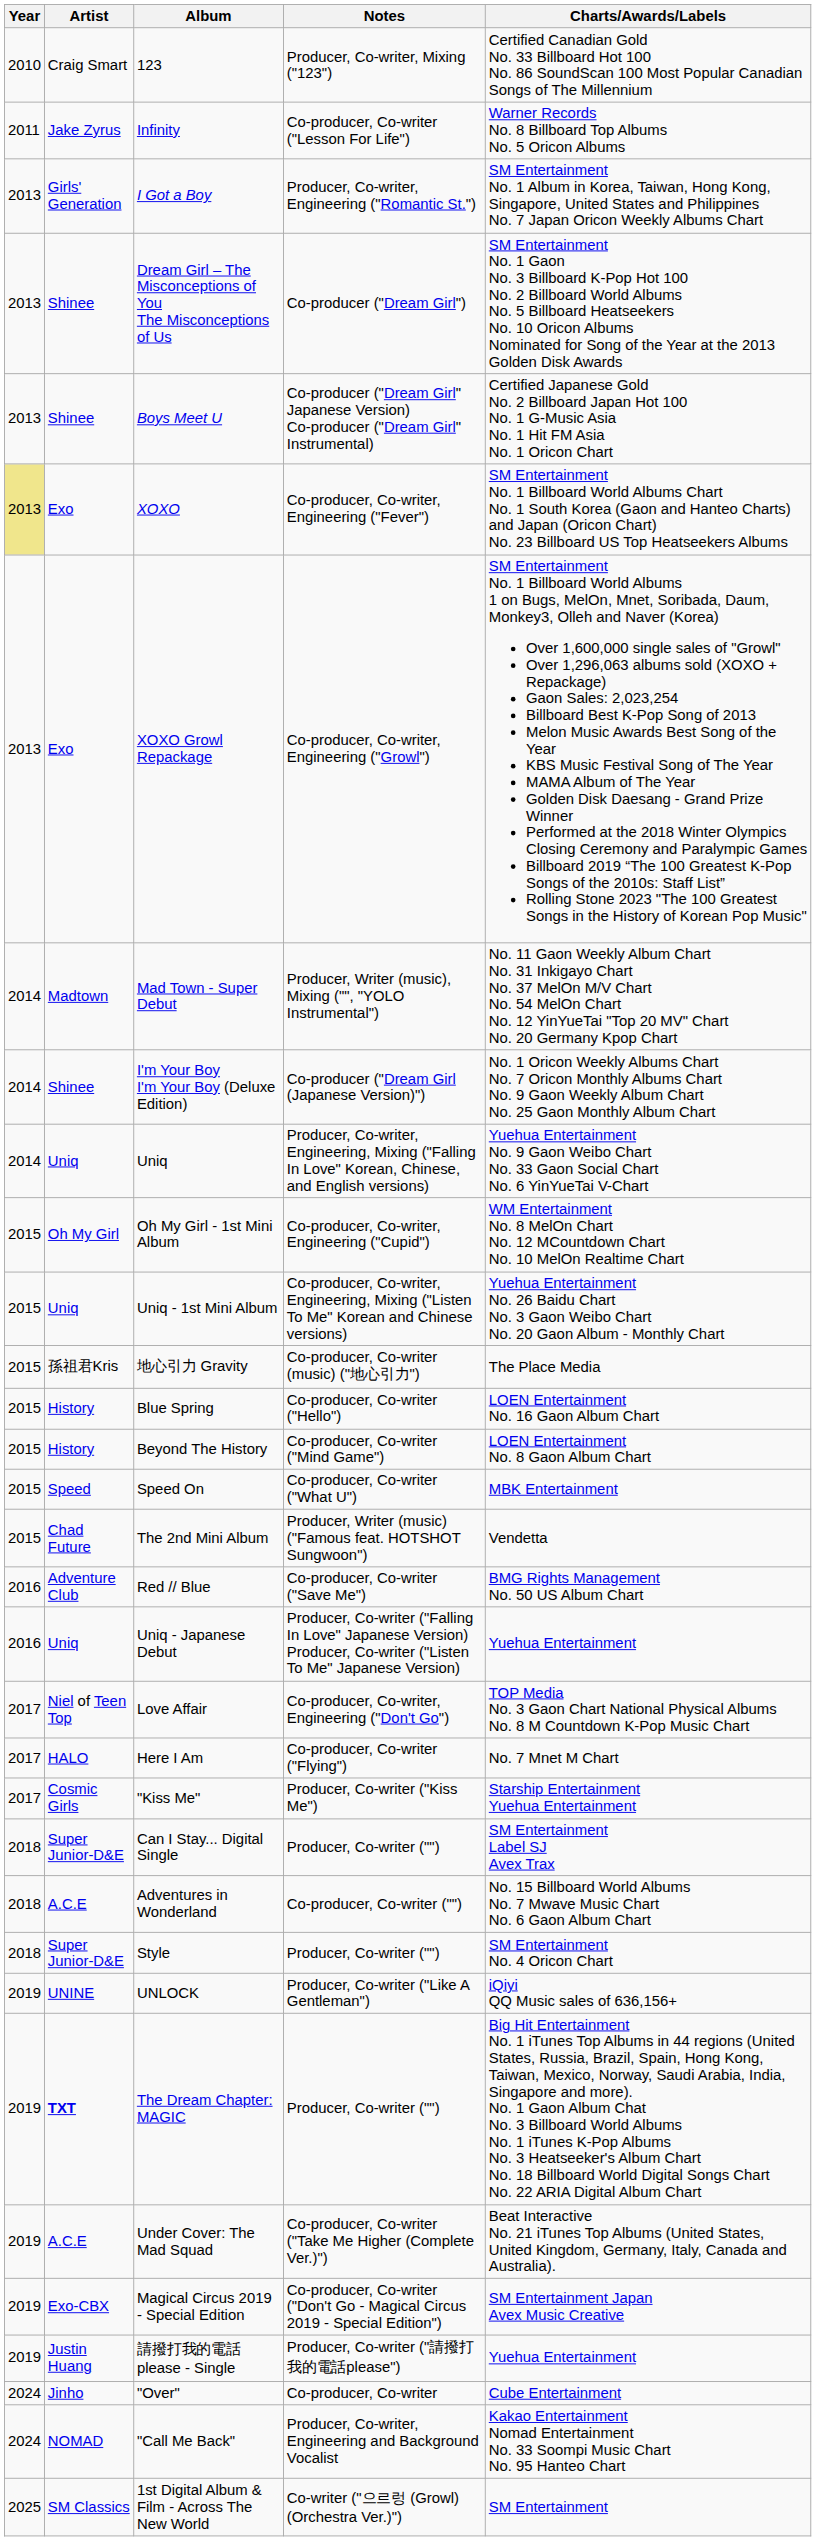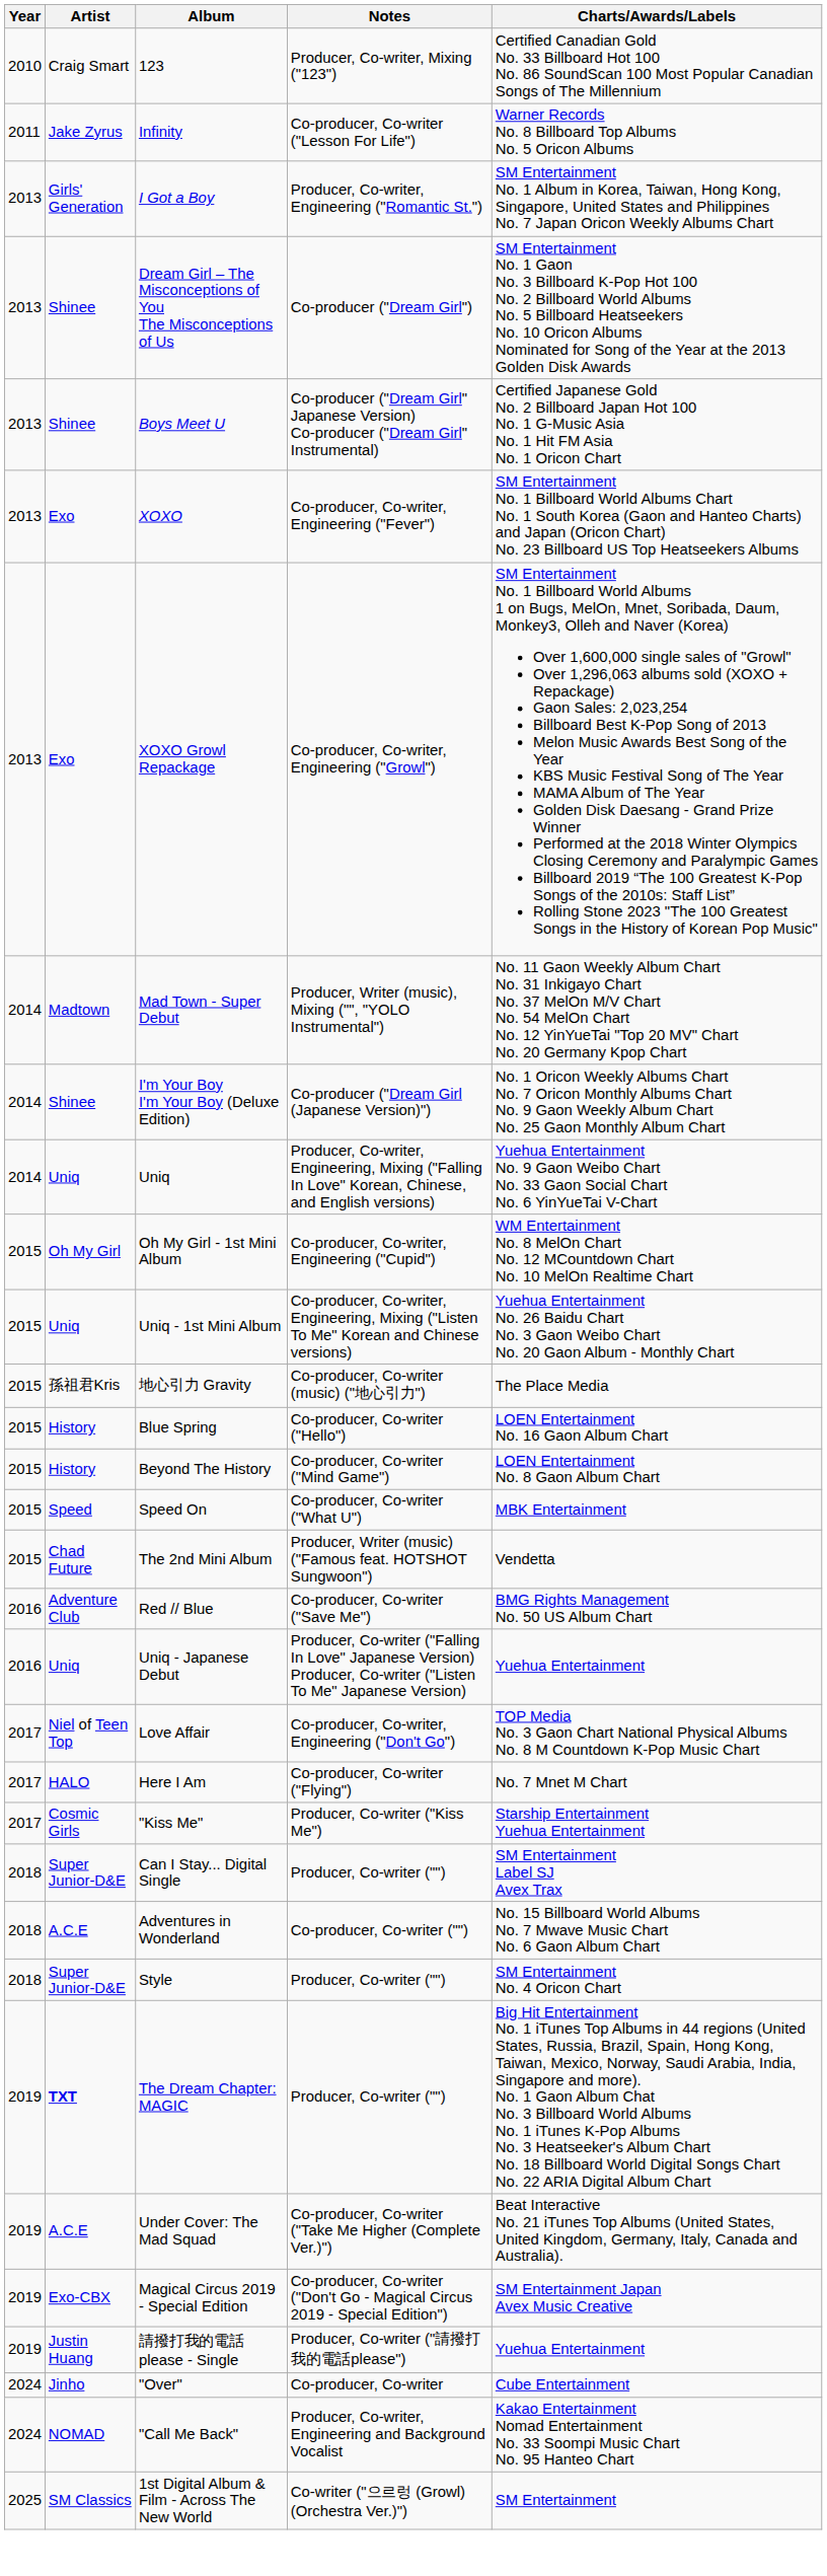XOXO | Year: khaki background -> no background
- row: 2019 | UNINE | UNLOCK | Producer, Co-writer ("Like A Gentleman") | iQiyi QQ Music sales of 636,156+
